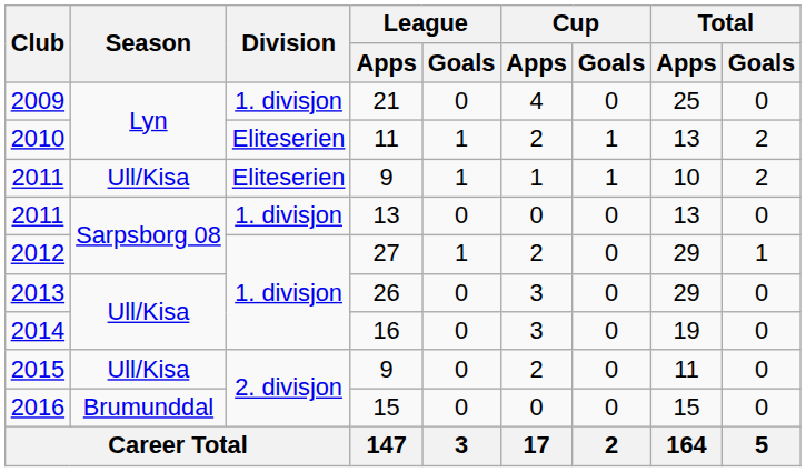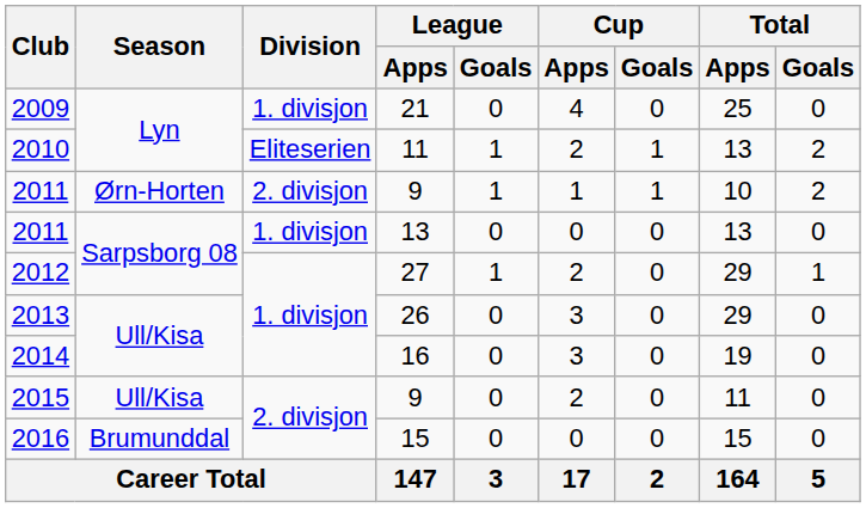2011 / 9 | Season: Ull/Kisa -> Ørn-Horten
2011 / 9 | Division: Eliteserien -> 2. divisjon
